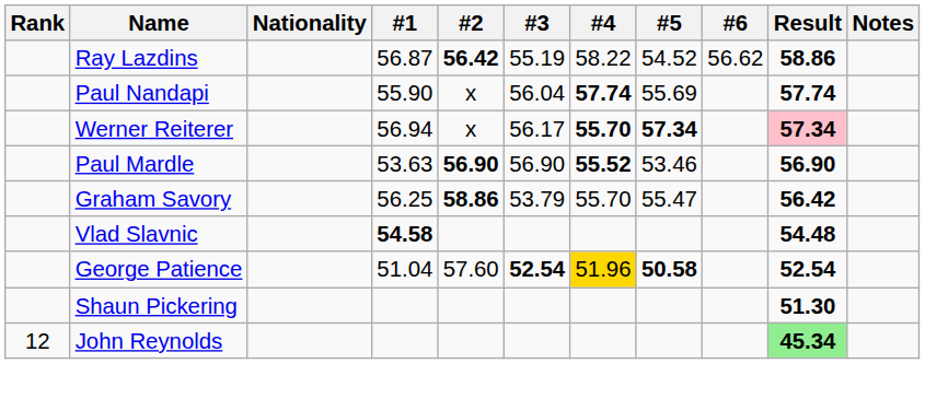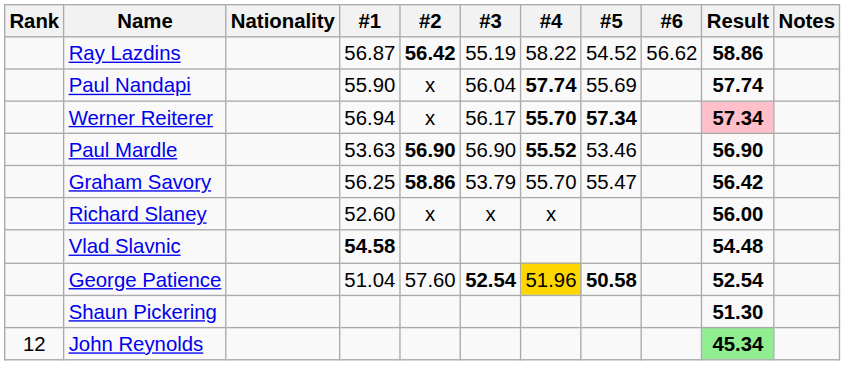+ row: Richard Slaney | 52.60 | x | x | x | 56.00
